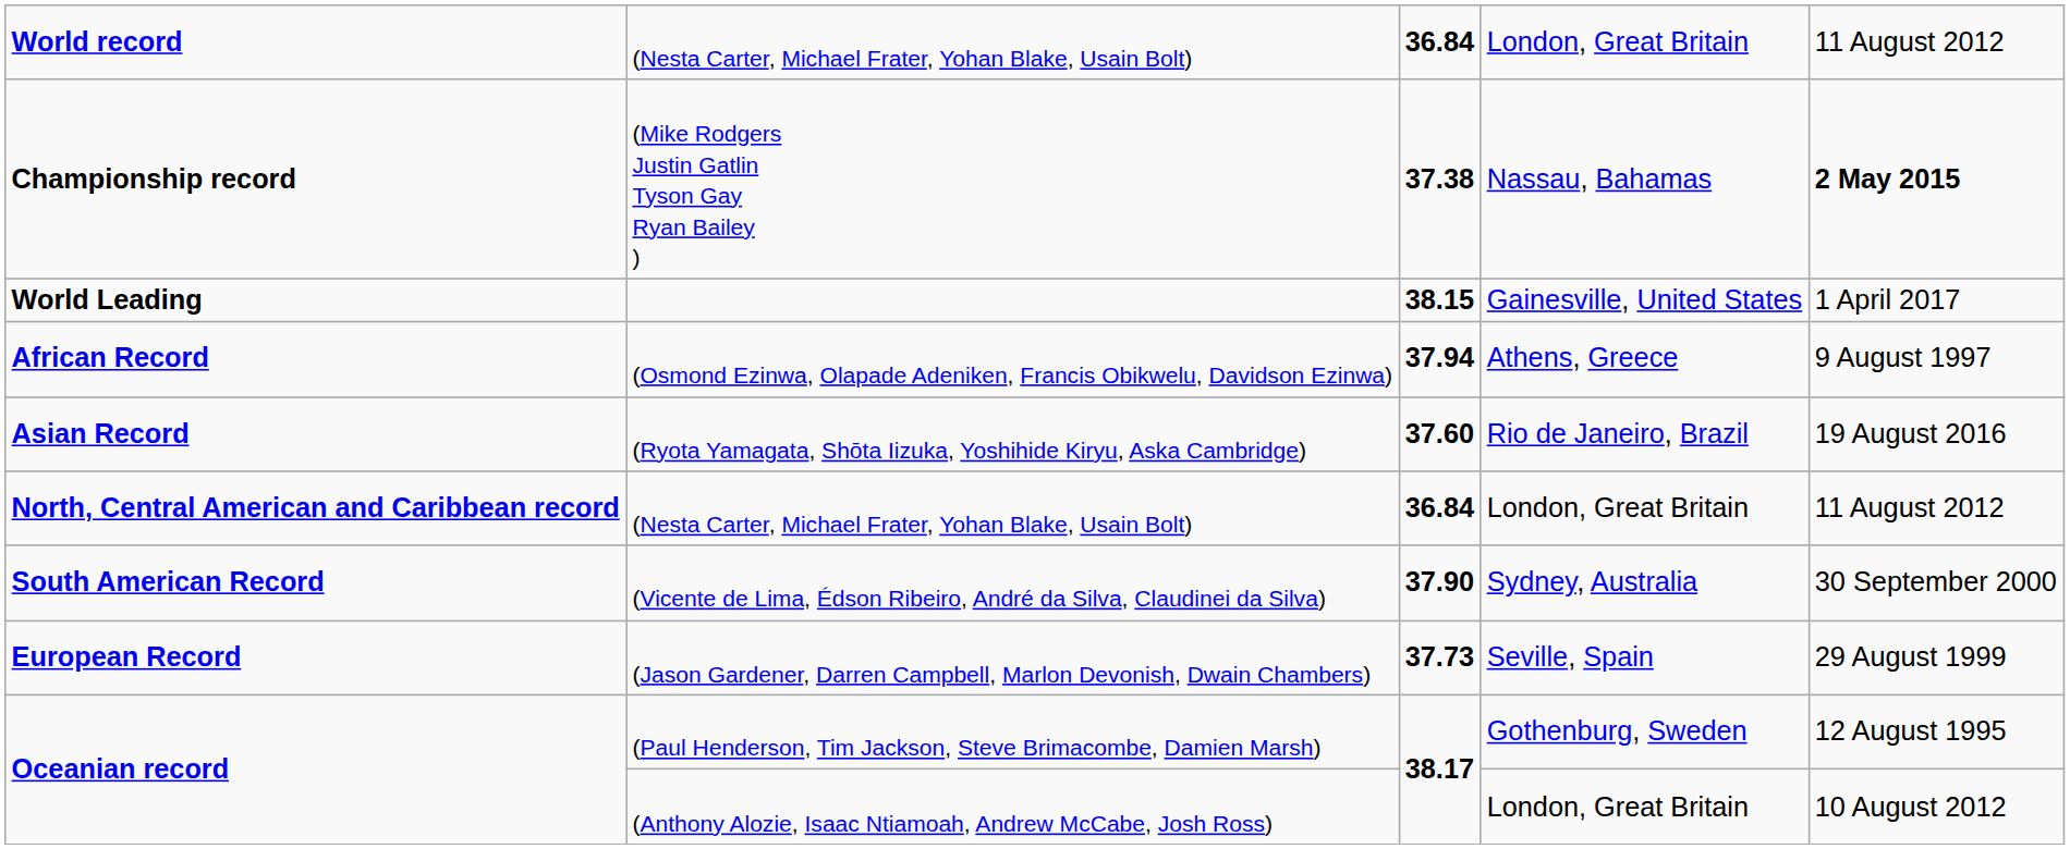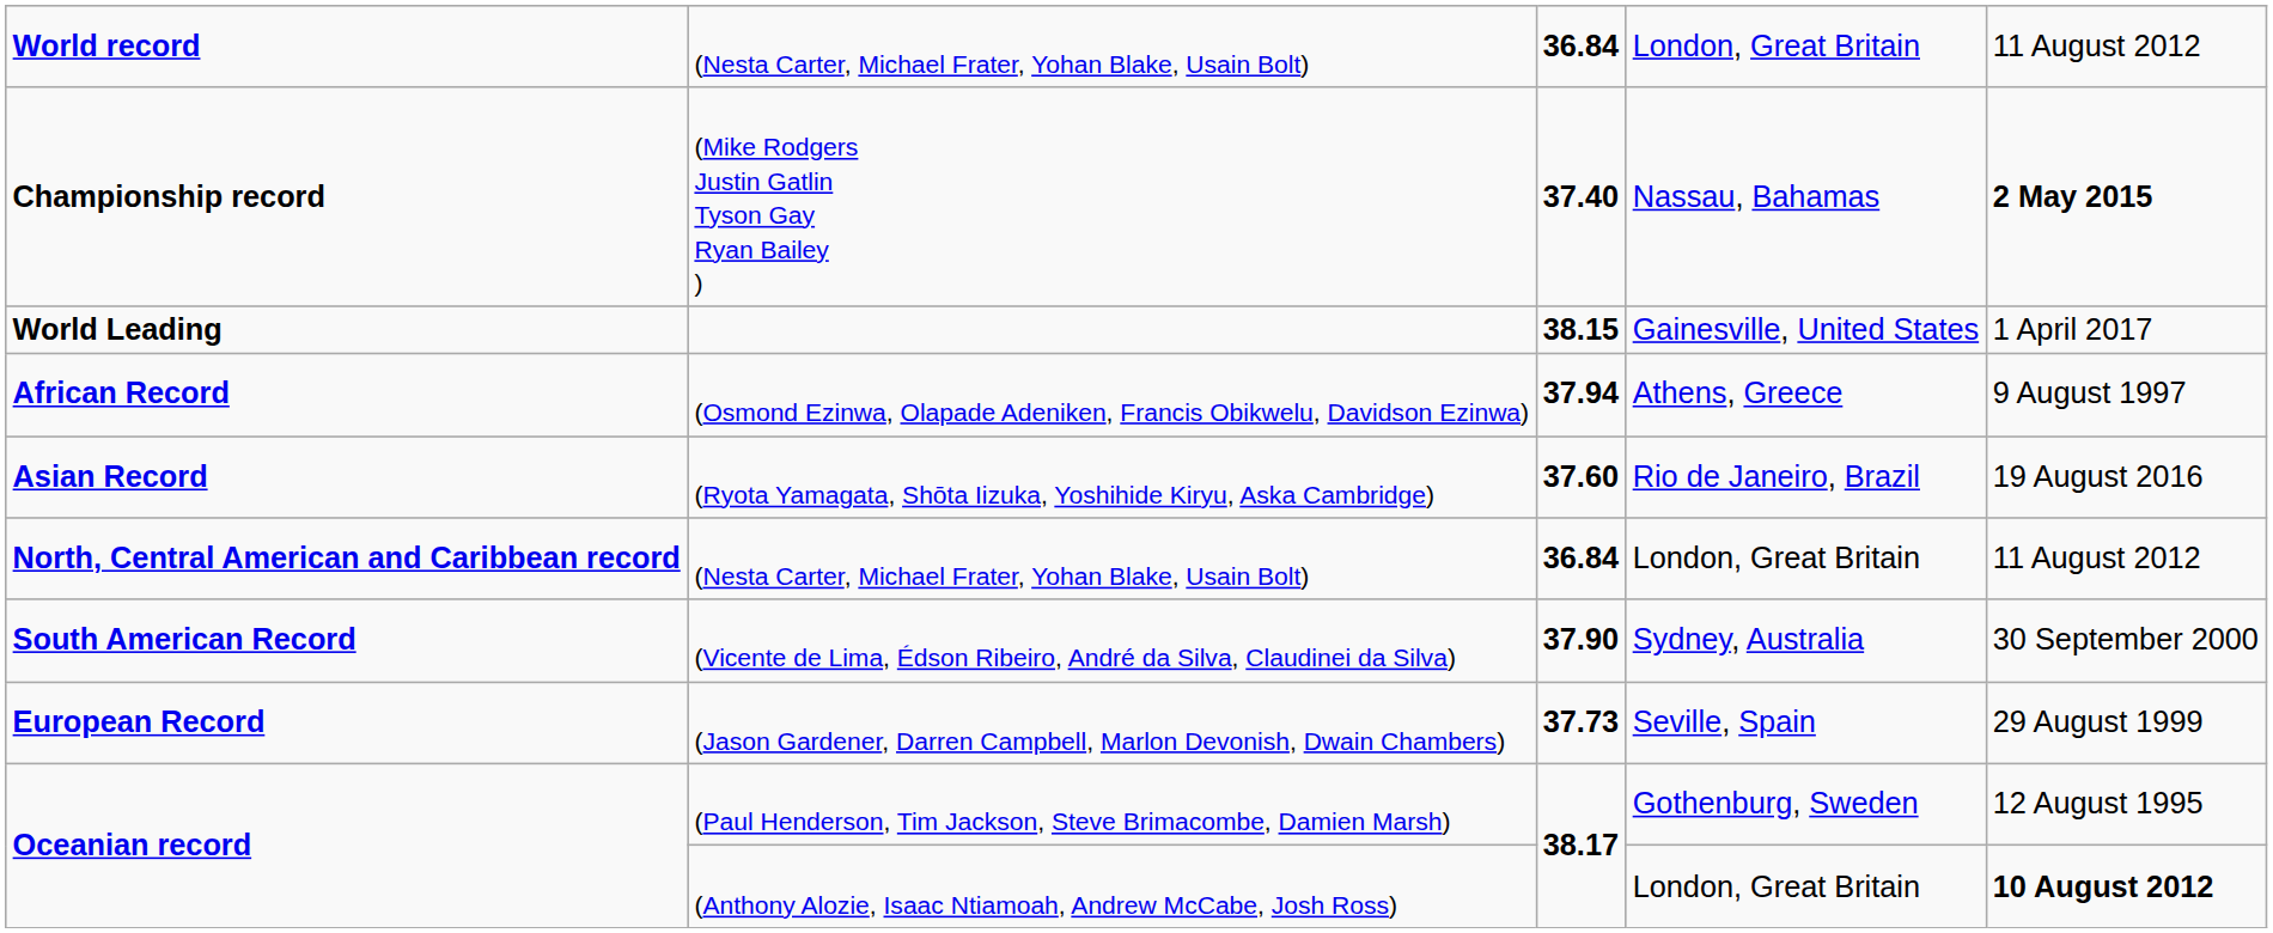(Mike Rodgers Justin Gatlin Tyson Gay Ryan Bailey ) | column 3: 37.38 -> 37.40
(Anthony Alozie, Isaac Ntiamoah, Andrew McCabe, Josh Ross) | column 5: normal -> bold
